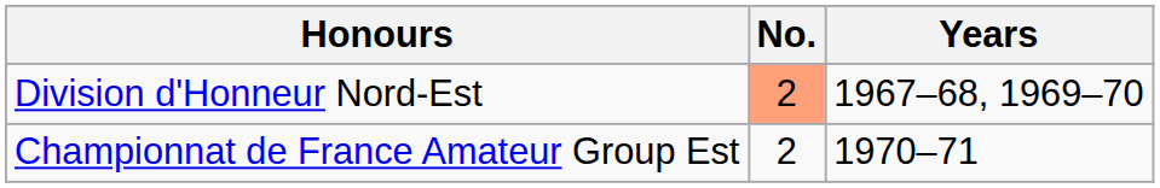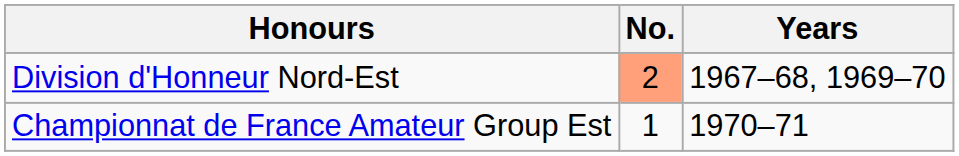Championnat de France Amateur Group Est | No.: 2 -> 1
